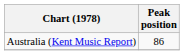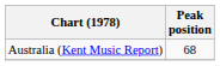Australia (Kent Music Report) | Peak position: 86 -> 68
